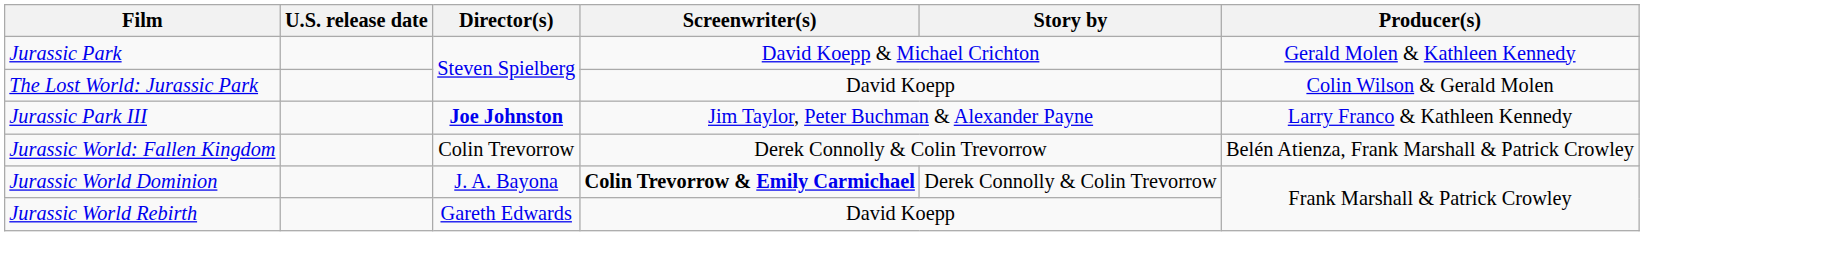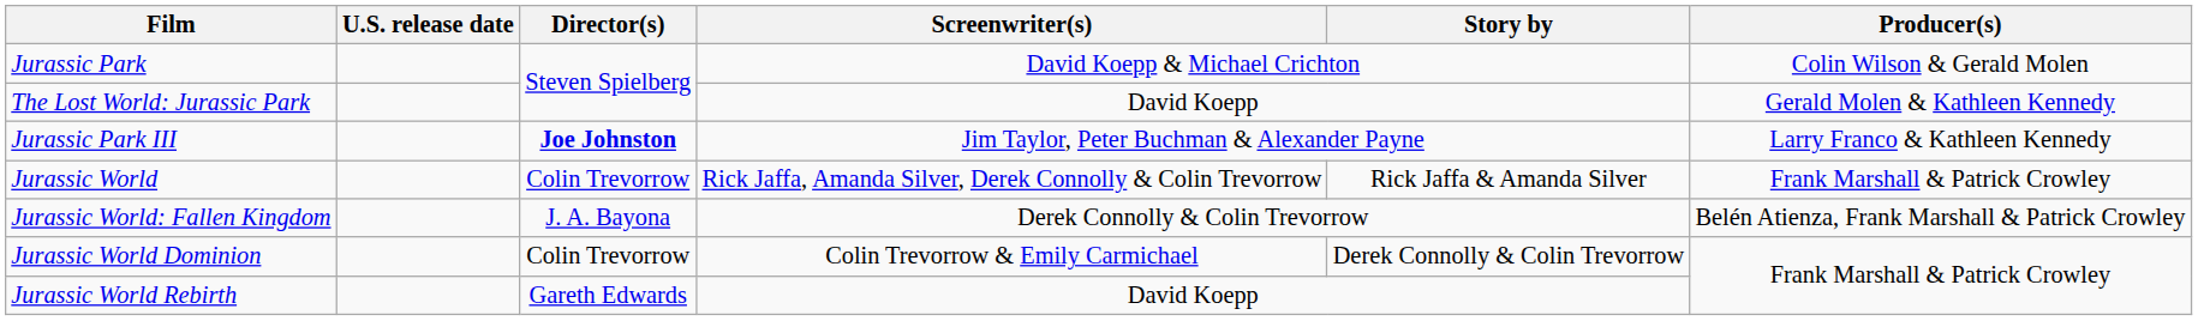Jurassic Park | Producer(s): Gerald Molen & Kathleen Kennedy -> Colin Wilson & Gerald Molen
The Lost World: Jurassic Park | Producer(s): Colin Wilson & Gerald Molen -> Gerald Molen & Kathleen Kennedy
+ row: Jurassic World | Colin Trevorrow | Rick Jaffa, Amanda Silver, Derek Connolly & Colin Trevorrow | Rick Jaffa & Amanda Silver | Frank Marshall & Patrick Crowley
Jurassic World: Fallen Kingdom | Director(s): Colin Trevorrow -> J. A. Bayona
Jurassic World Dominion | Director(s): J. A. Bayona -> Colin Trevorrow
Jurassic World Dominion | Screenwriter(s): bold -> normal
